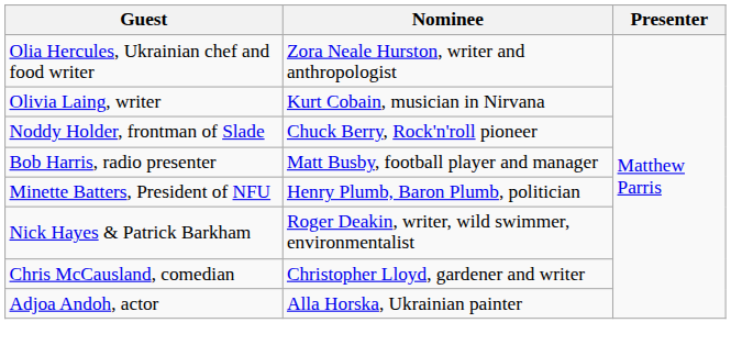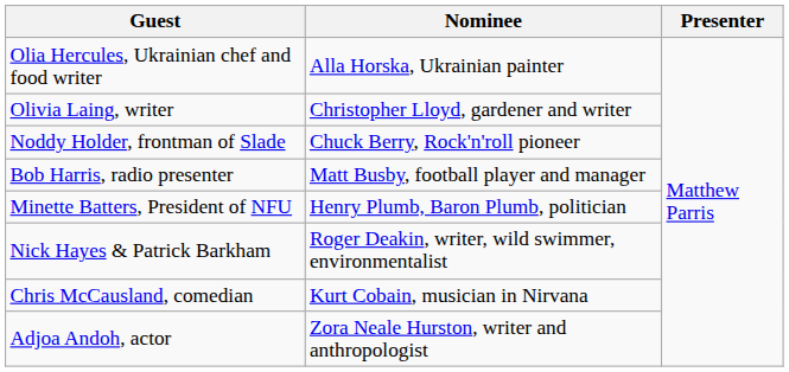Olia Hercules, Ukrainian chef and food writer | Nominee: Zora Neale Hurston, writer and anthropologist -> Alla Horska, Ukrainian painter
Olivia Laing, writer | Nominee: Kurt Cobain, musician in Nirvana -> Christopher Lloyd, gardener and writer
Chris McCausland, comedian | Nominee: Christopher Lloyd, gardener and writer -> Kurt Cobain, musician in Nirvana
Adjoa Andoh, actor | Nominee: Alla Horska, Ukrainian painter -> Zora Neale Hurston, writer and anthropologist
